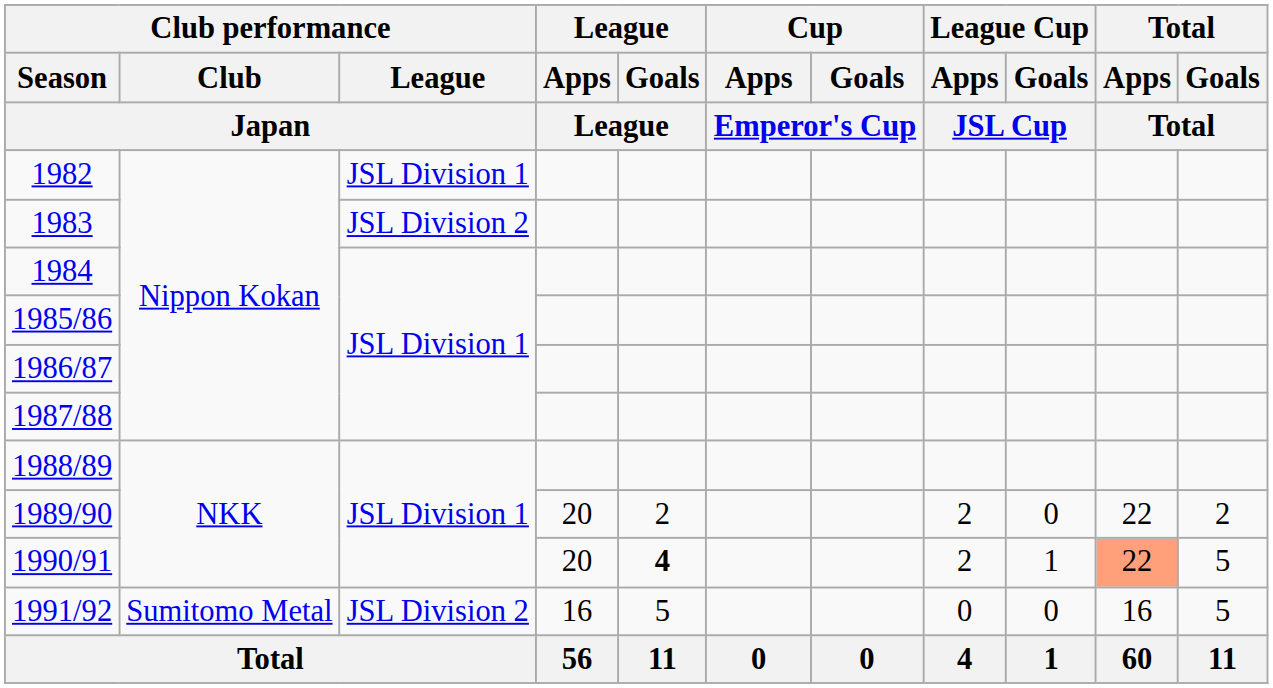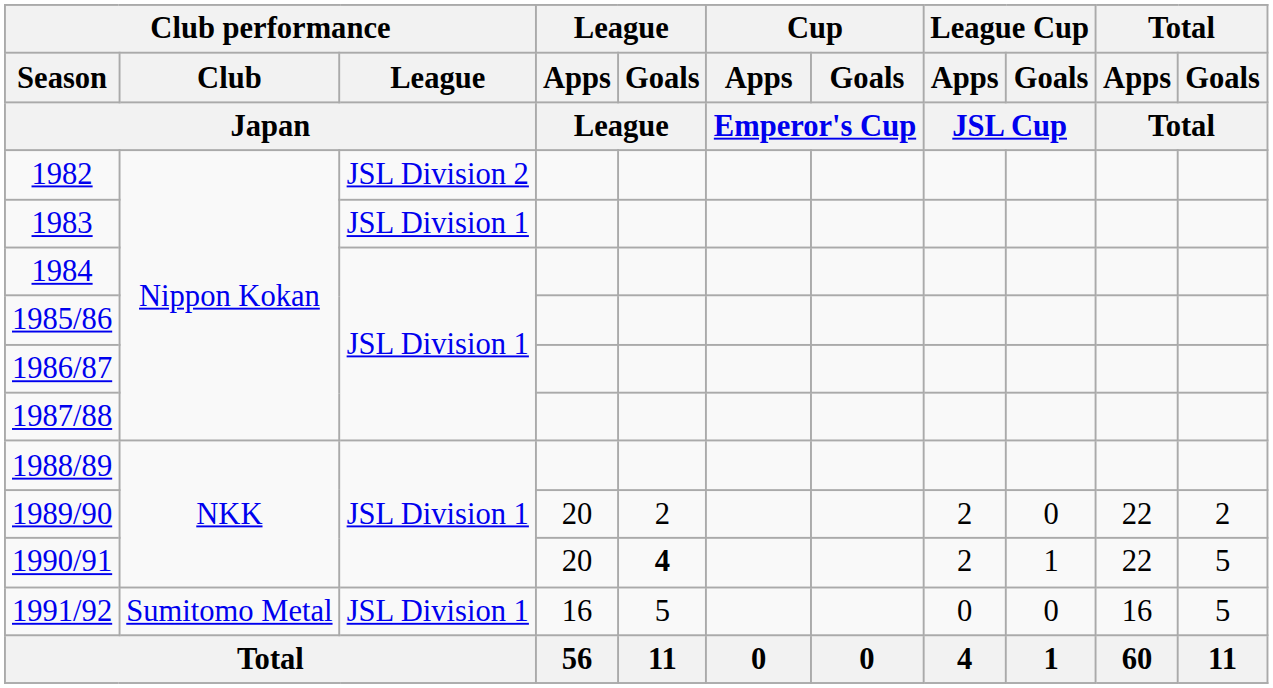1982 | Club performance / League / Japan: JSL Division 1 -> JSL Division 2
1983 | Club performance / League / Japan: JSL Division 2 -> JSL Division 1
1990/91 | Total / Apps / Total: lightsalmon background -> no background
1991/92 | Club performance / League / Japan: JSL Division 2 -> JSL Division 1
